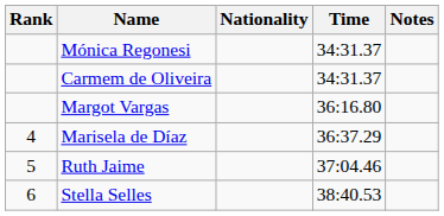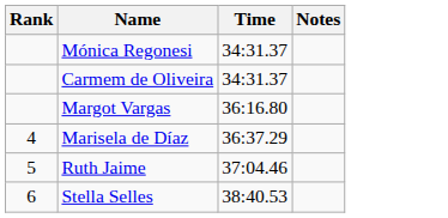- column: Nationality
